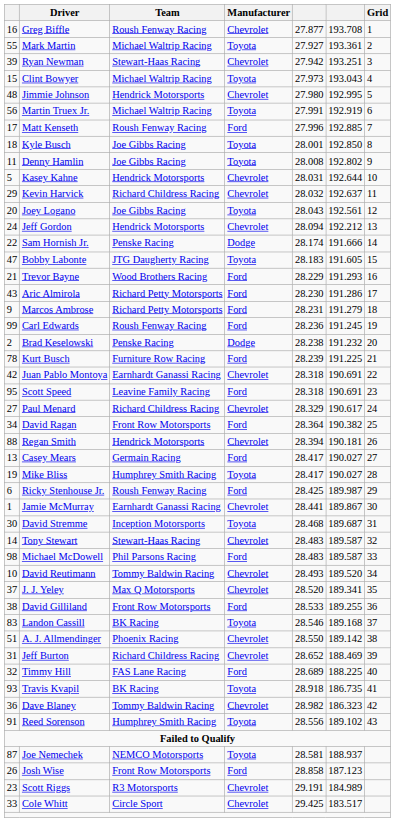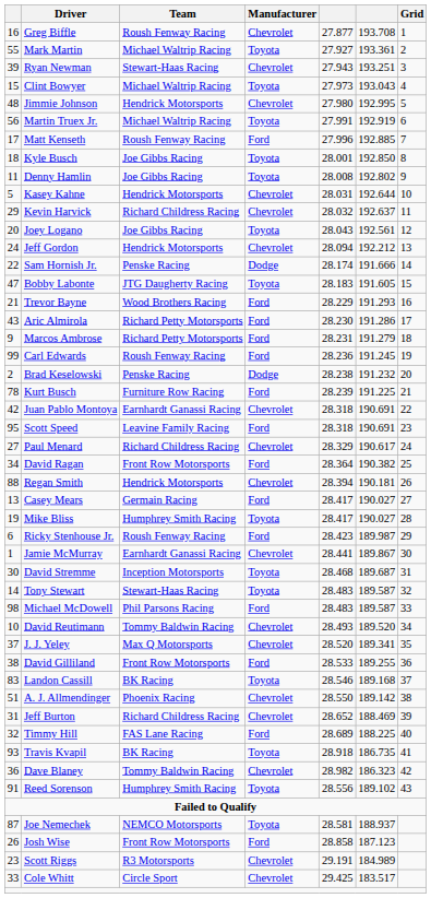Ryan Newman | column 5: 27.942 -> 27.943
Ricky Stenhouse Jr. | column 5: 28.425 -> 28.423
Tony Stewart | Manufacturer: Chevrolet -> Toyota
